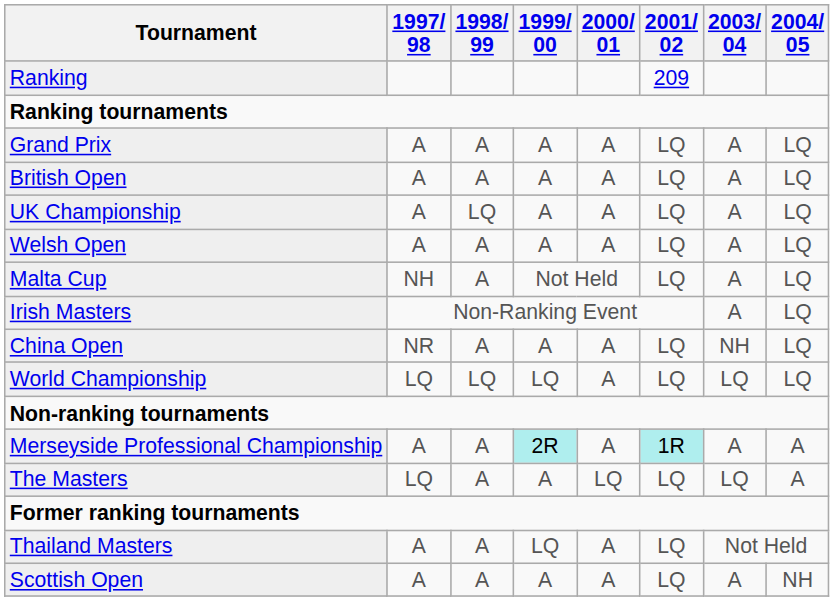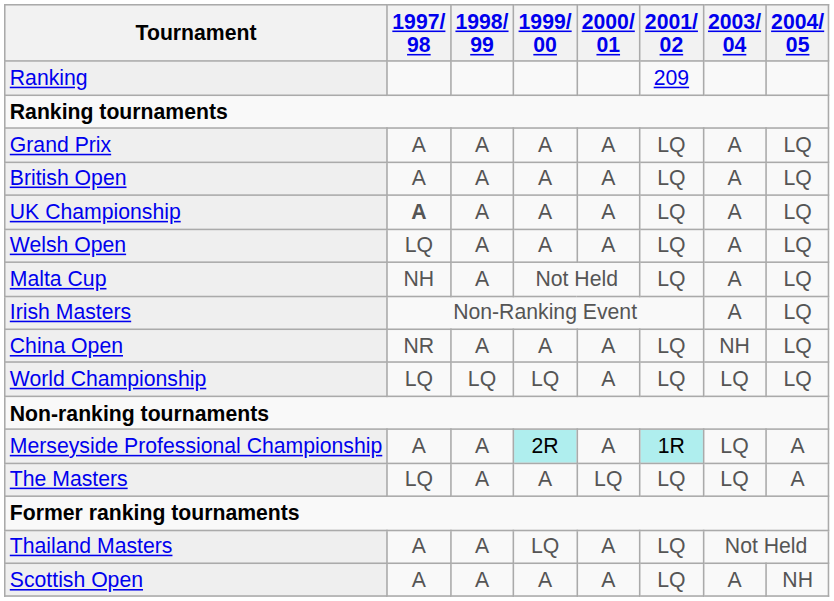UK Championship | 1997/ 98: normal -> bold
UK Championship | 1998/ 99: LQ -> A
Welsh Open | 1997/ 98: A -> LQ
Merseyside Professional Championship | 2003/ 04: A -> LQ
